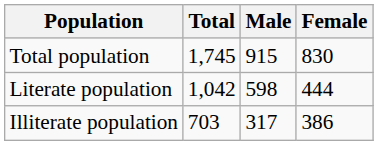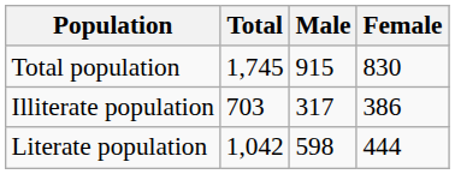rows swapped: Literate population <-> Illiterate population
